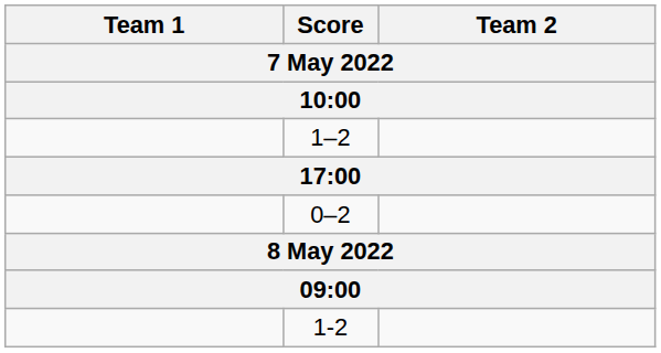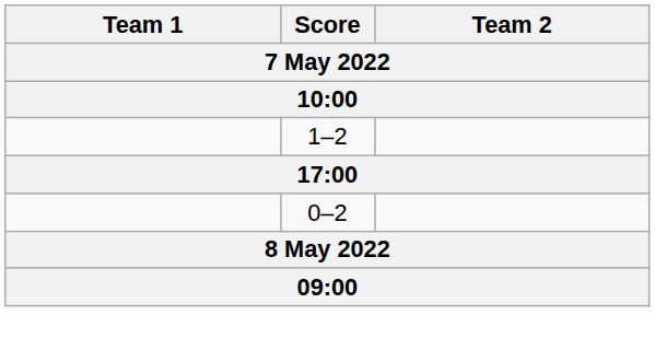- row: 1-2
